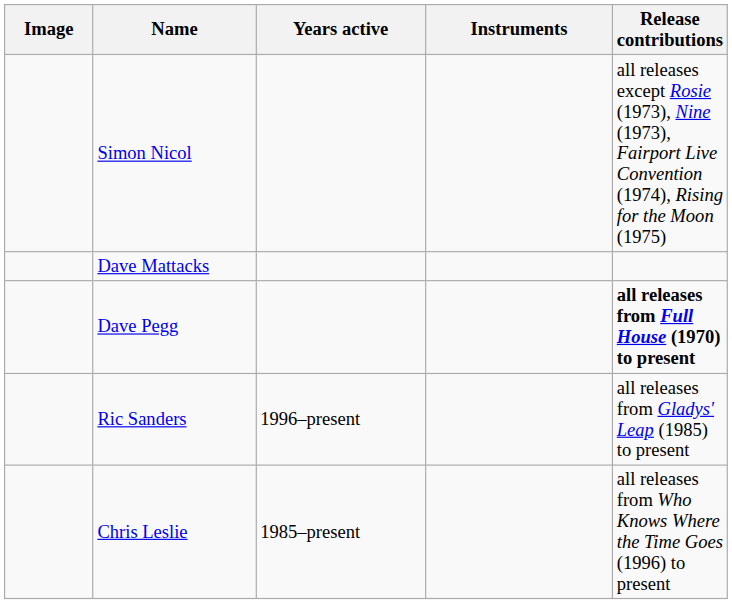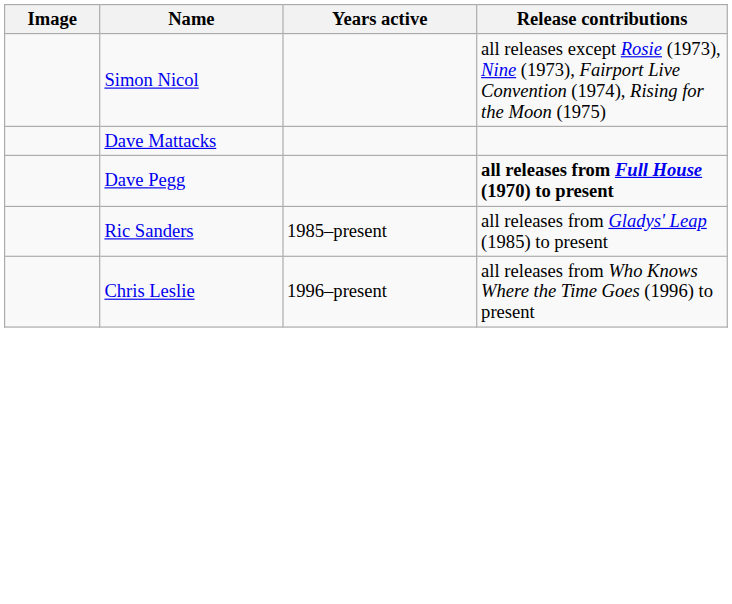- column: Instruments
Ric Sanders | Years active: 1996–present -> 1985–present
Chris Leslie | Years active: 1985–present -> 1996–present
